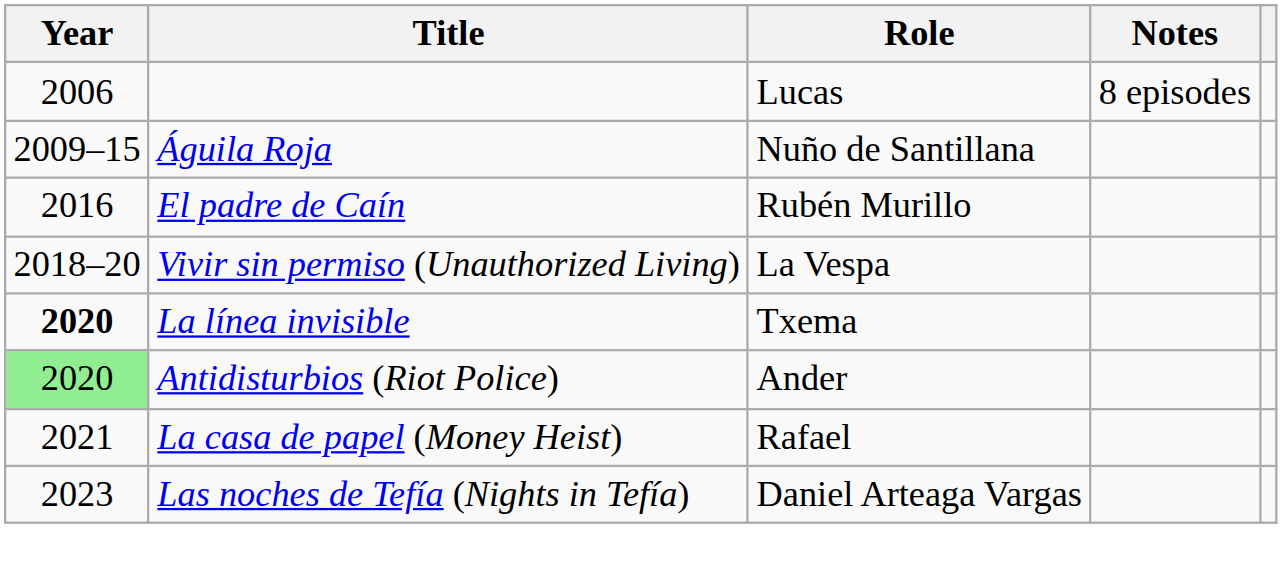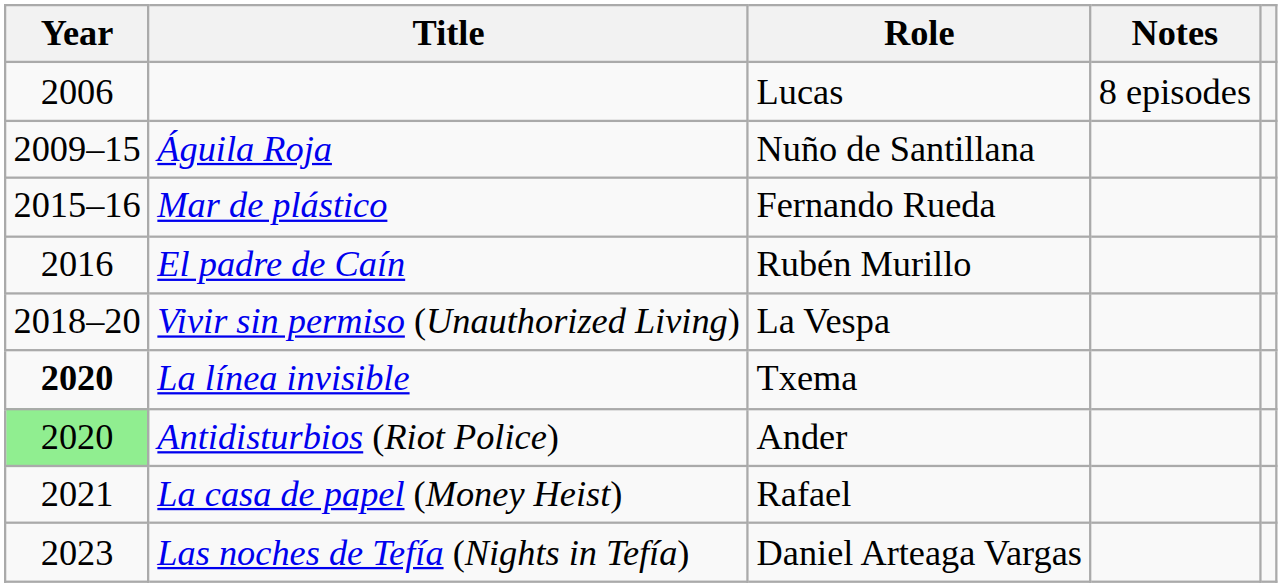+ row: 2015–16 | Mar de plástico | Fernando Rueda
